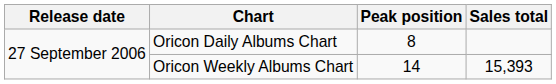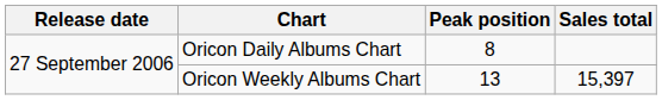Oricon Weekly Albums Chart | Peak position: 14 -> 13
Oricon Weekly Albums Chart | Sales total: 15,393 -> 15,397
